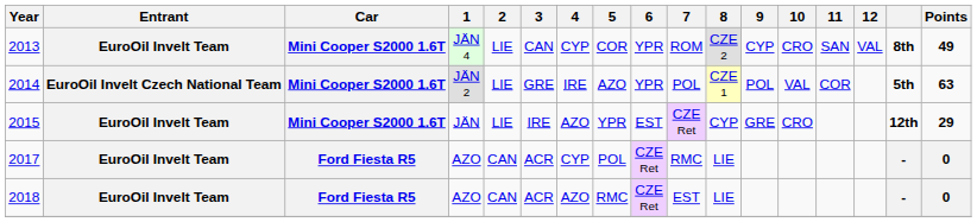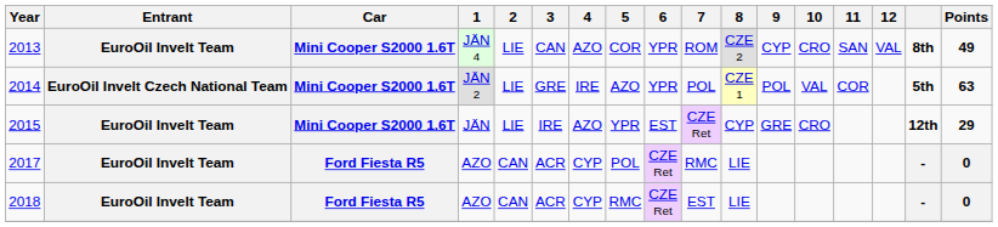2013 | 4: CYP -> AZO
2018 | 4: AZO -> CYP
